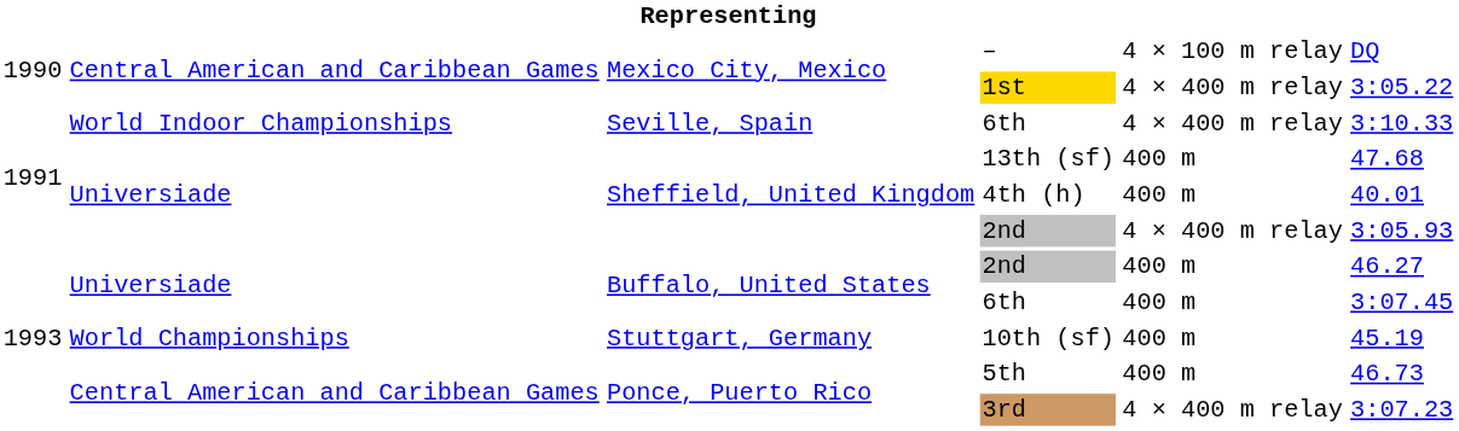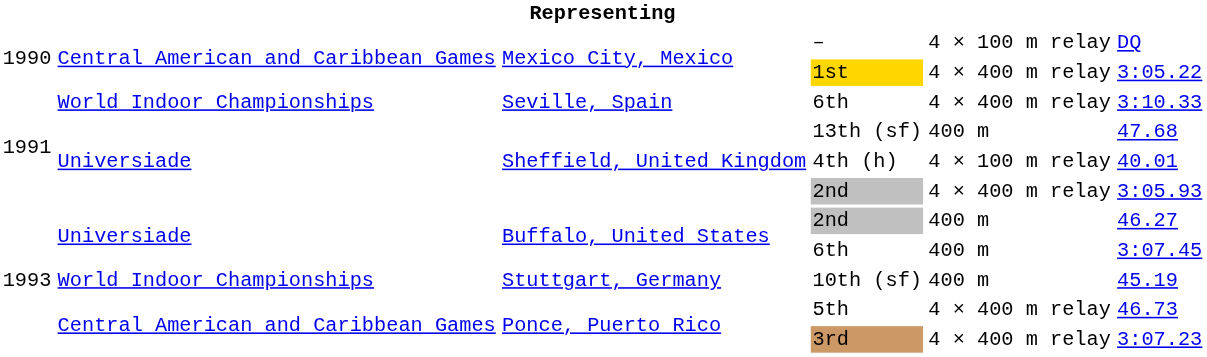4th (h) | column 5: 400 m -> 4 × 100 m relay
10th (sf) | column 2: World Championships -> World Indoor Championships
5th | column 5: 400 m -> 4 × 400 m relay
